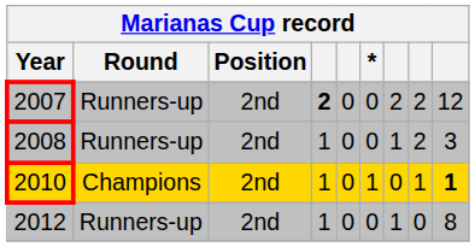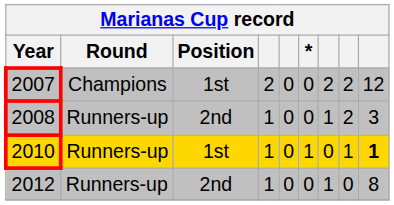2007 | Round: Runners-up -> Champions
2007 | Position: 2nd -> 1st
2007 | column 4: bold -> normal
2010 | Round: Champions -> Runners-up
2010 | Position: 2nd -> 1st
